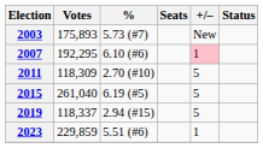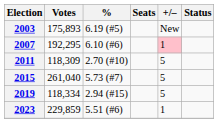2003 | %: 5.73 (#7) -> 6.19 (#5)
2015 | %: 6.19 (#5) -> 5.73 (#7)
2019 | Votes: 118,337 -> 118,334
